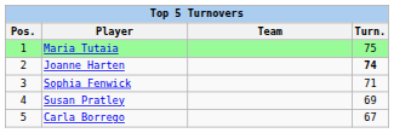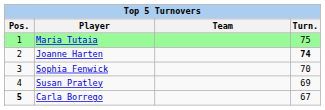Sophia Fenwick | Turn.: 71 -> 70
Carla Borrego | Pos.: normal -> bold
